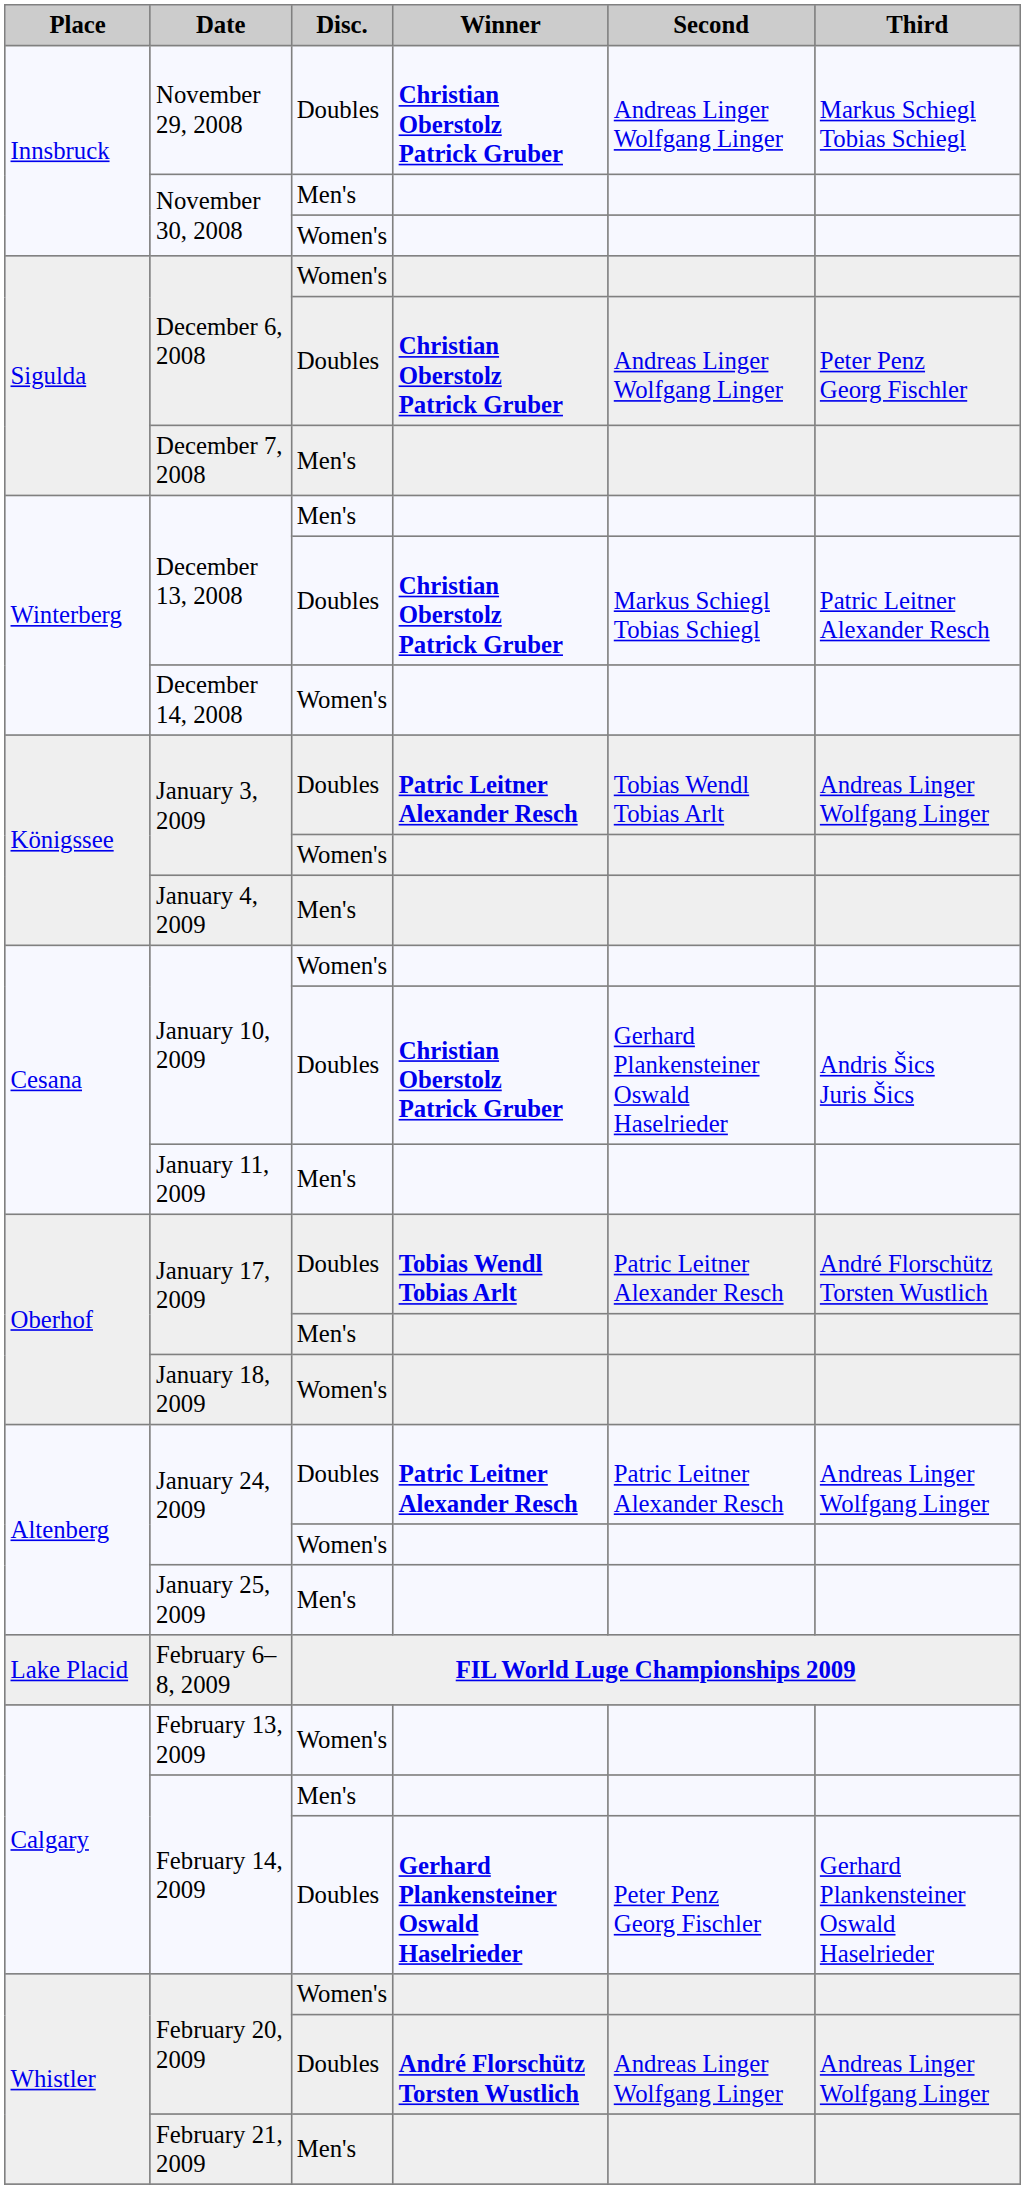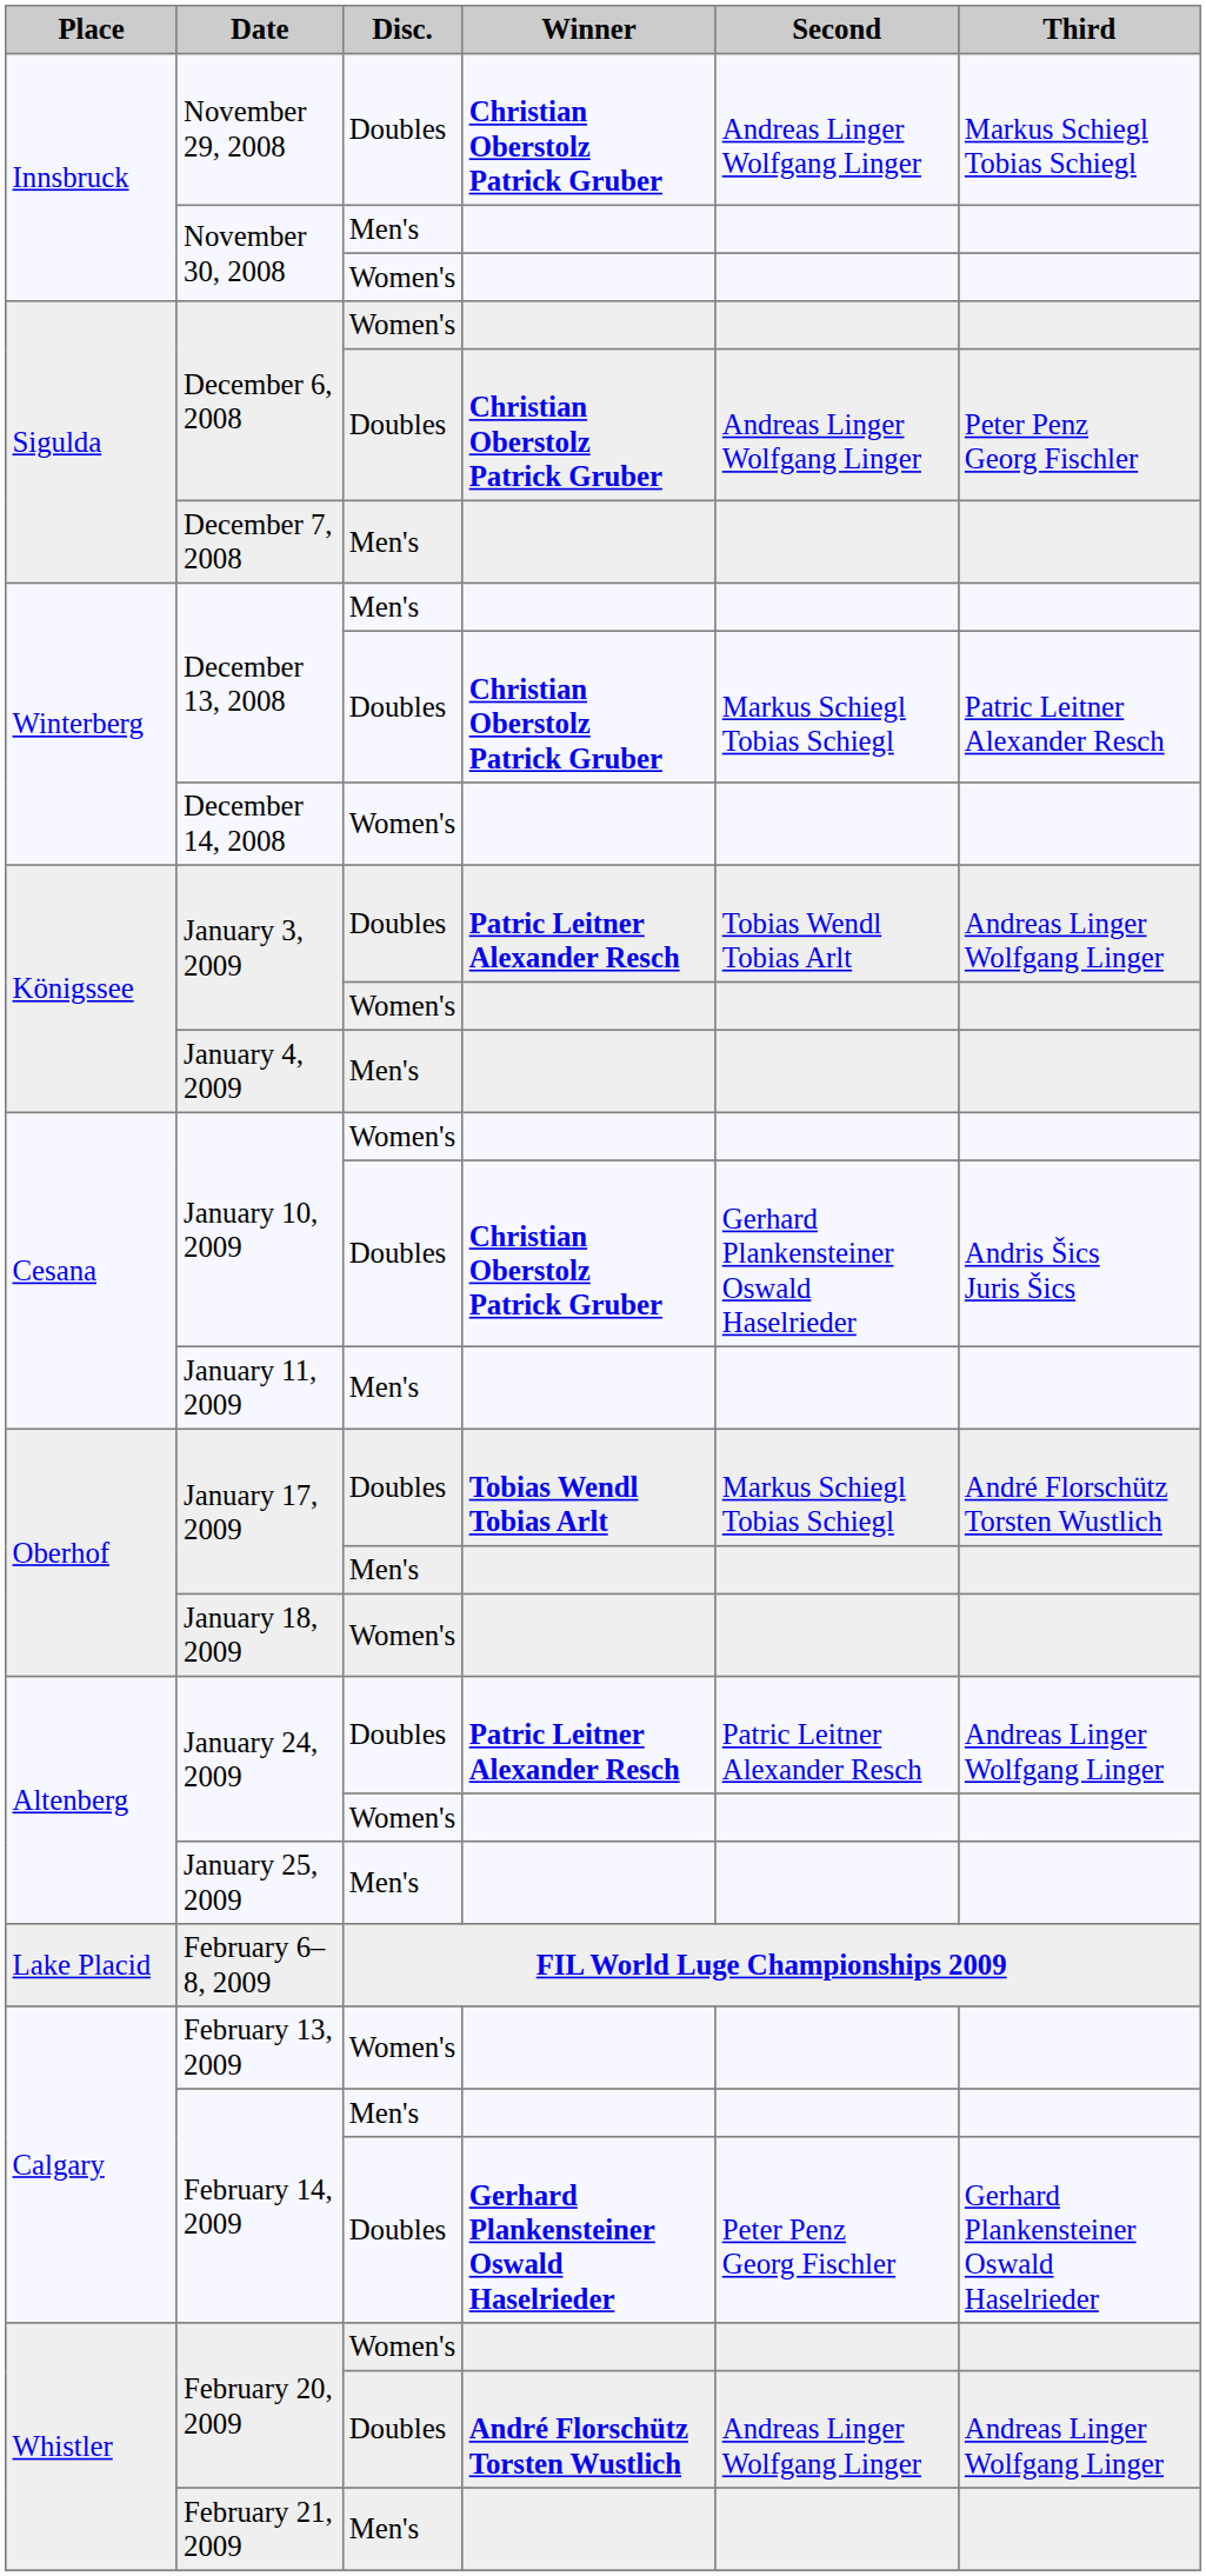January 17, 2009 / Doubles | Second: Patric Leitner Alexander Resch -> Markus Schiegl Tobias Schiegl
